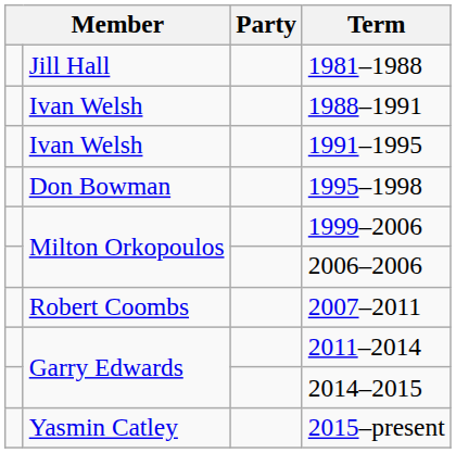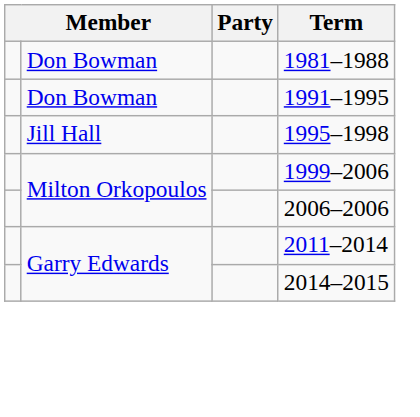1981–1988 | column 2: Jill Hall -> Don Bowman
- row: Ivan Welsh | 1988–1991
1991–1995 | column 2: Ivan Welsh -> Don Bowman
1995–1998 | column 2: Don Bowman -> Jill Hall
- row: Robert Coombs | 2007–2011
- row: Yasmin Catley | 2015–present
